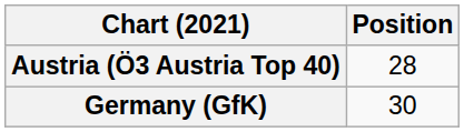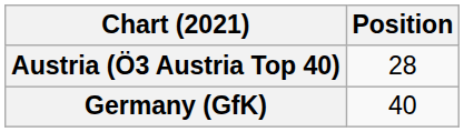Germany (GfK) | Position: 30 -> 40
